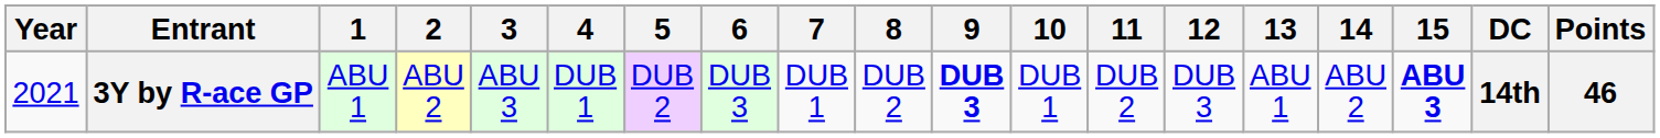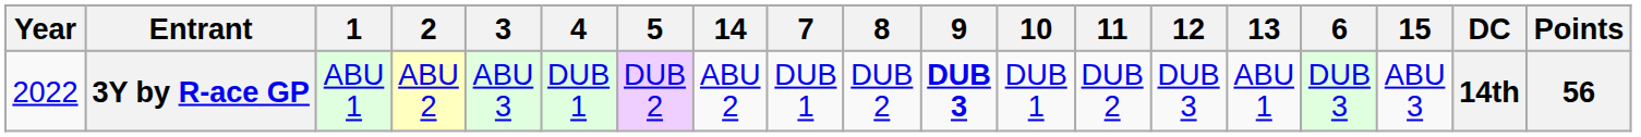columns swapped: 6 <-> 14
3Y by R-ace GP | Year: 2021 -> 2022
3Y by R-ace GP | 15: bold -> normal
3Y by R-ace GP | Points: 46 -> 56
